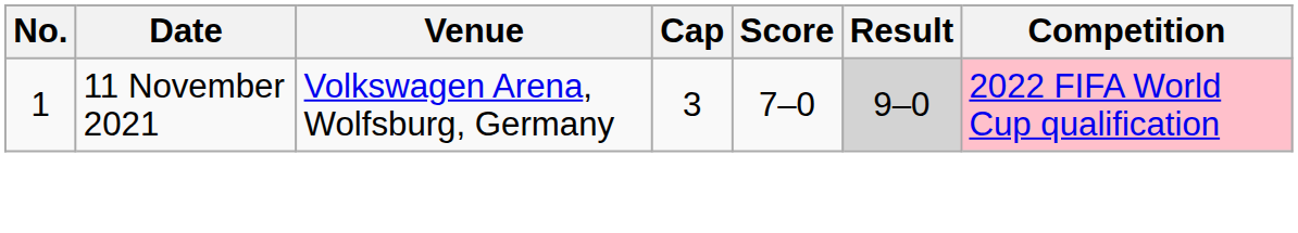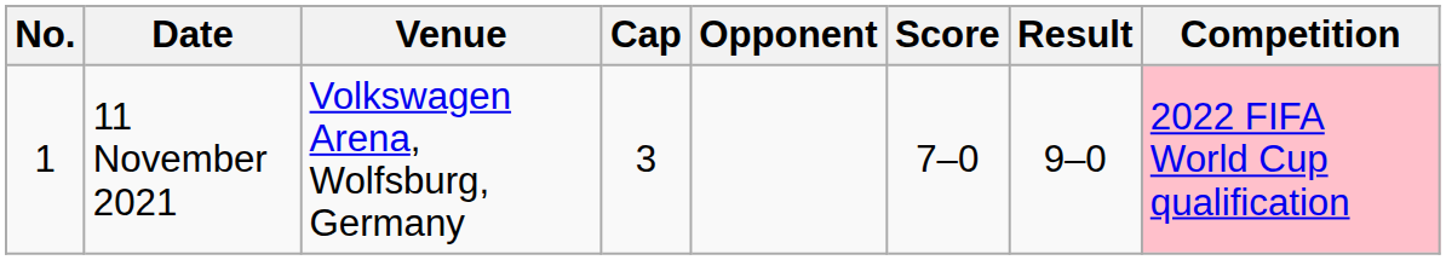+ column: Opponent
11 November 2021 | Result: lightgrey background -> no background
